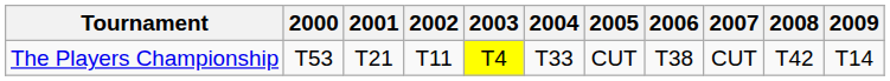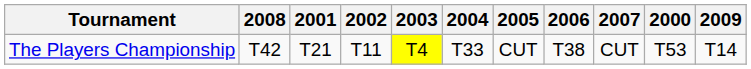columns swapped: 2000 <-> 2008
